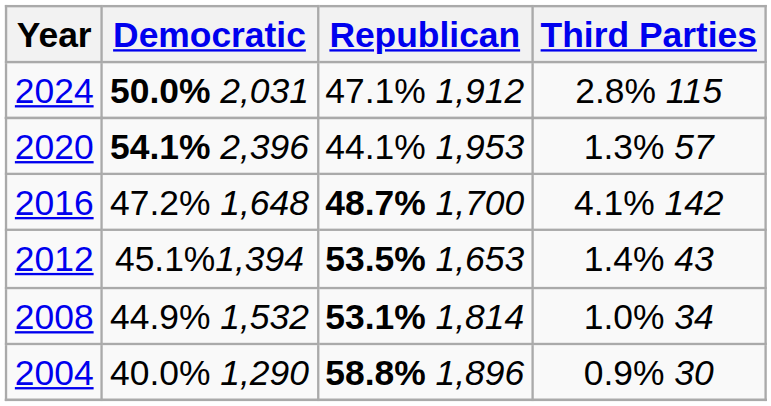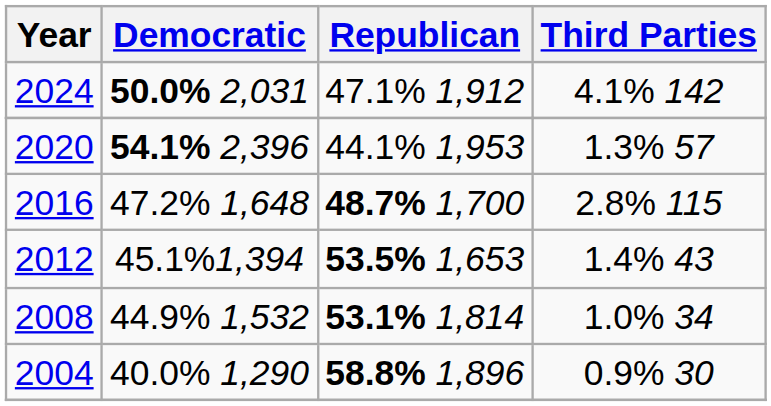2024 | Third Parties: 2.8% 115 -> 4.1% 142
2016 | Third Parties: 4.1% 142 -> 2.8% 115
